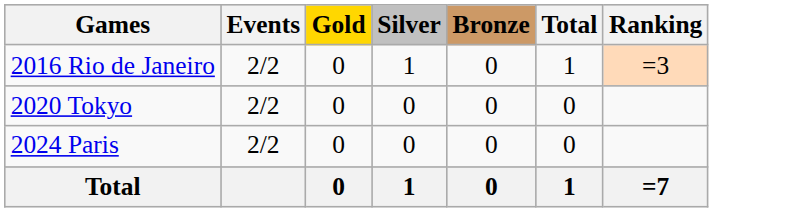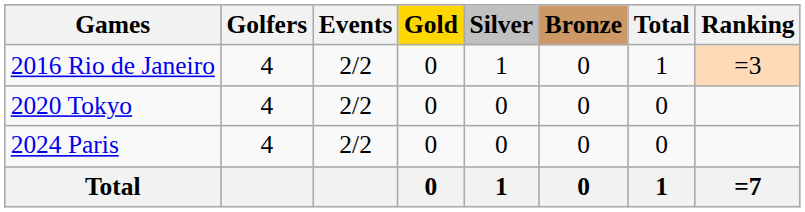+ column: Golfers | 4 | 4 | 4
